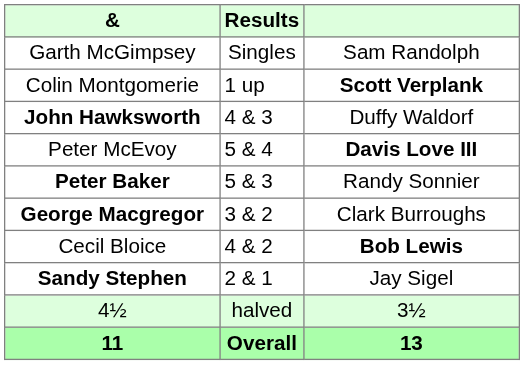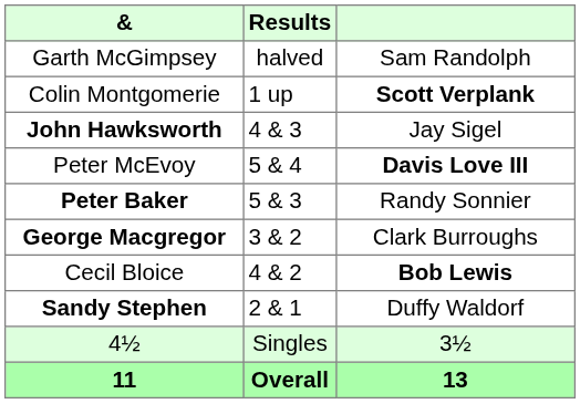Garth McGimpsey | Results: Singles -> halved
John Hawksworth | column 3: Duffy Waldorf -> Jay Sigel
Sandy Stephen | column 3: Jay Sigel -> Duffy Waldorf
4½ | Results: halved -> Singles
